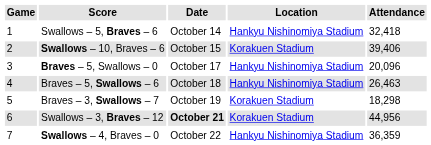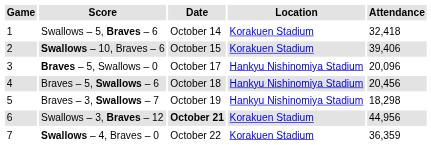Swallows – 5, Braves – 6 | Location: Hankyu Nishinomiya Stadium -> Korakuen Stadium
Braves – 5, Swallows – 6 | Attendance: 26,463 -> 20,456
Braves – 3, Swallows – 7 | Location: Korakuen Stadium -> Hankyu Nishinomiya Stadium
Swallows – 4, Braves – 0 | Location: Hankyu Nishinomiya Stadium -> Korakuen Stadium
